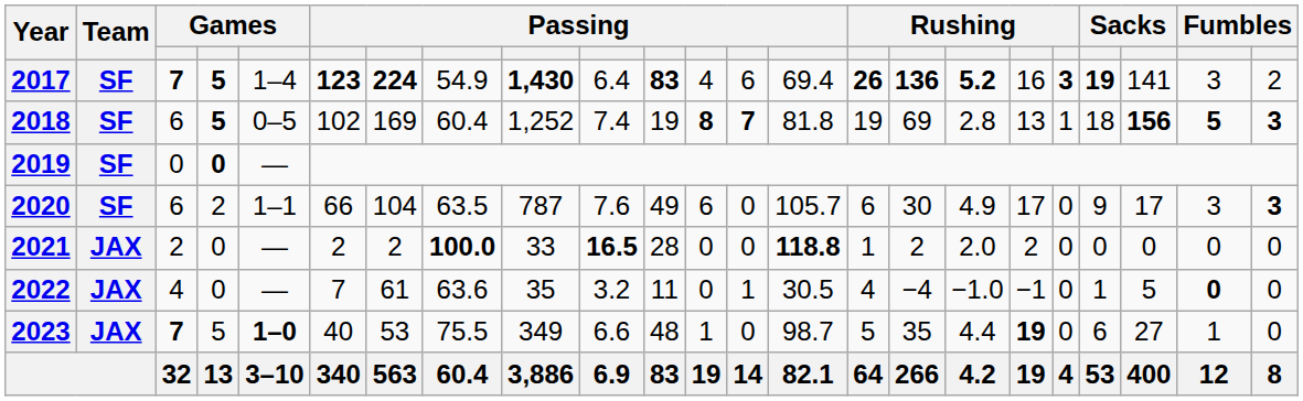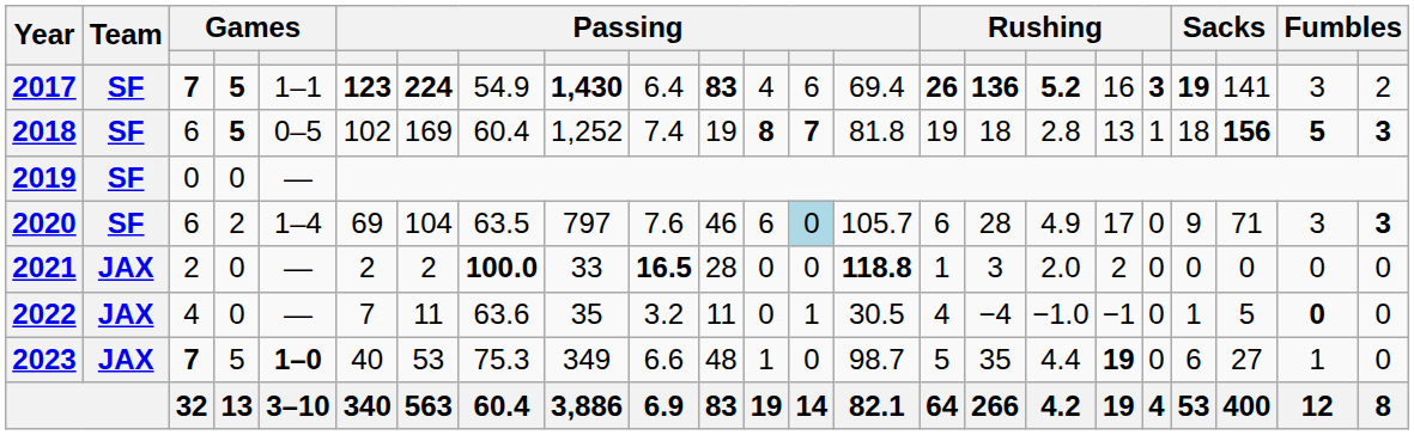2017 | column 5: 1–4 -> 1–1
2018 | column 16: 69 -> 18
2019 | column 4: bold -> normal
2020 | column 5: 1–1 -> 1–4
2020 | column 6: 66 -> 69
2020 | column 9: 787 -> 797
2020 | column 11: 49 -> 46
2020 | column 13: no background -> lightblue background
2020 | column 16: 30 -> 28
2020 | column 21: 17 -> 71
2021 | column 16: 2 -> 3
2022 | column 7: 61 -> 11
2023 | column 8: 75.5 -> 75.3
